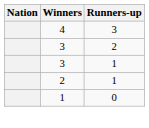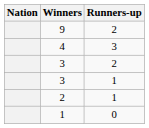+ row: 9 | 2
